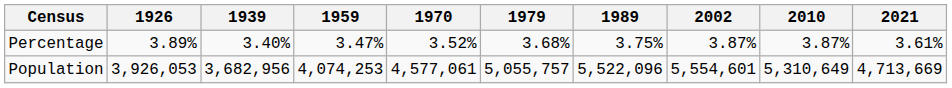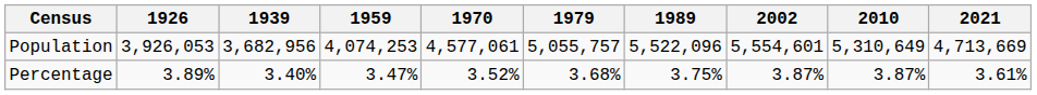rows swapped: Population <-> Percentage
